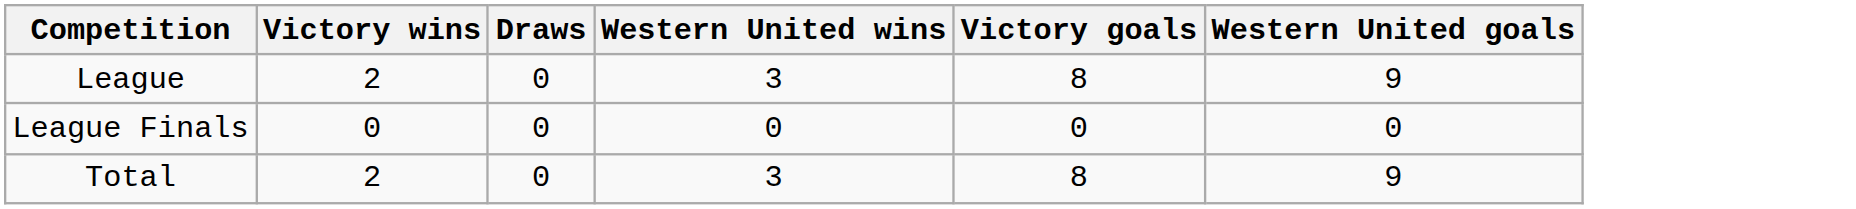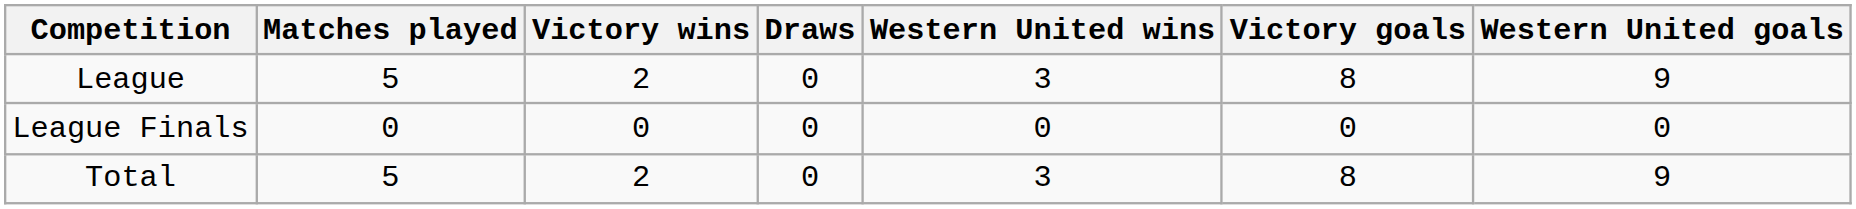+ column: Matches played | 5 | 0 | 5
